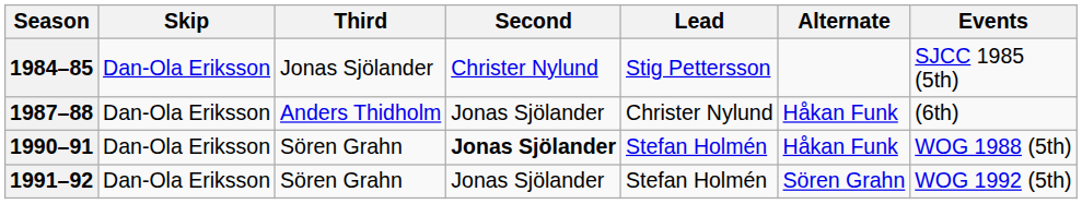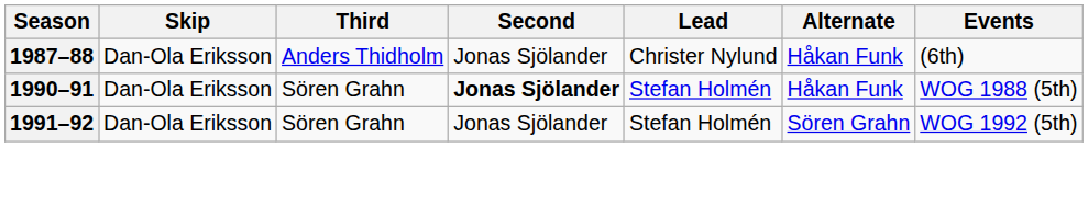- row: 1984–85 | Dan-Ola Eriksson | Jonas Sjölander | Christer Nylund | Stig Pettersson | SJCC 1985 (5th)
